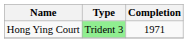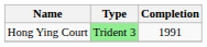Hong Ying Court | Completion: 1971 -> 1991
